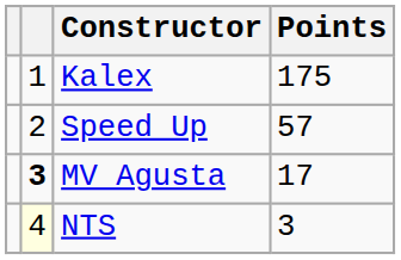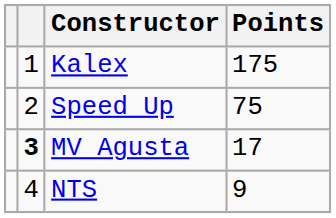Speed Up | Points: 57 -> 75
NTS | column 2: lightyellow background -> no background
NTS | Points: 3 -> 9
